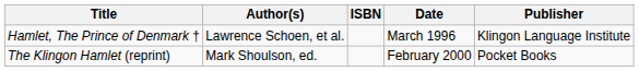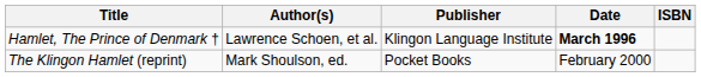columns swapped: Publisher <-> ISBN
Hamlet, The Prince of Denmark † | Date: normal -> bold
